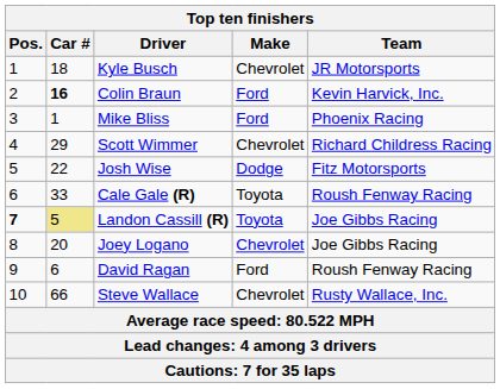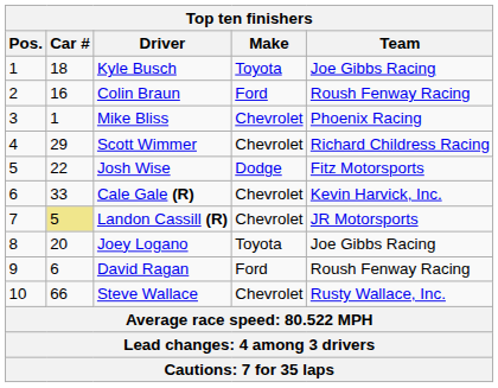Kyle Busch | Make: Chevrolet -> Toyota
Kyle Busch | Team: JR Motorsports -> Joe Gibbs Racing
Colin Braun | Car #: bold -> normal
Colin Braun | Team: Kevin Harvick, Inc. -> Roush Fenway Racing
Mike Bliss | Make: Ford -> Chevrolet
Cale Gale (R) | Make: Toyota -> Chevrolet
Cale Gale (R) | Team: Roush Fenway Racing -> Kevin Harvick, Inc.
Landon Cassill (R) | Pos.: bold -> normal
Landon Cassill (R) | Make: Toyota -> Chevrolet
Landon Cassill (R) | Team: Joe Gibbs Racing -> JR Motorsports
Joey Logano | Make: Chevrolet -> Toyota
